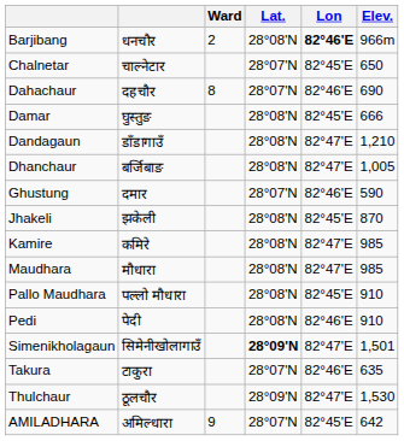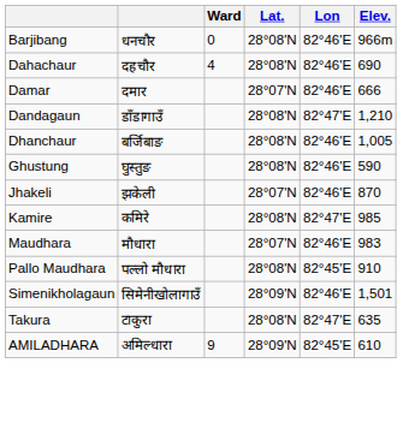Barjibang | Ward: 2 -> 0
Barjibang | Lon: bold -> normal
- row: Chalnetar | चाल्नेटार | 28°07'N | 82°45'E | 650
Dahachaur | Ward: 8 -> 4
Dahachaur | Lat.: 28°07'N -> 28°08'N
Damar | column 2: घुस्तुङ -> दमार
Damar | Lat.: 28°08'N -> 28°07'N
Damar | Lon: 82°45'E -> 82°46'E
Dhanchaur | Lon: 82°47'E -> 82°46'E
Ghustung | column 2: दमार -> घुस्तुङ
Ghustung | Lat.: 28°07'N -> 28°08'N
Jhakeli | Lat.: 28°08'N -> 28°07'N
Jhakeli | Lon: 82°45'E -> 82°46'E
Maudhara | Lat.: 28°08'N -> 28°07'N
Maudhara | Lon: 82°47'E -> 82°46'E
Maudhara | Elev.: 985 -> 983
- row: Pedi | पेदी | 28°08'N | 82°46'E | 910
Simenikholagaun | Lat.: bold -> normal
Simenikholagaun | Lon: 82°47'E -> 82°46'E
Takura | Lat.: 28°07'N -> 28°08'N
Takura | Lon: 82°46'E -> 82°47'E
- row: Thulchaur | ठूलचौर | 28°09'N | 82°47'E | 1,530
AMILADHARA | Lat.: 28°07'N -> 28°09'N
AMILADHARA | Elev.: 642 -> 610
